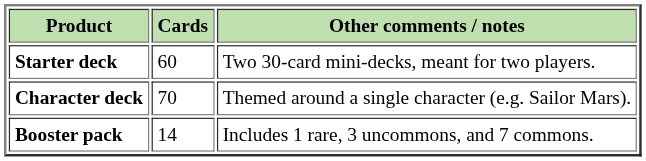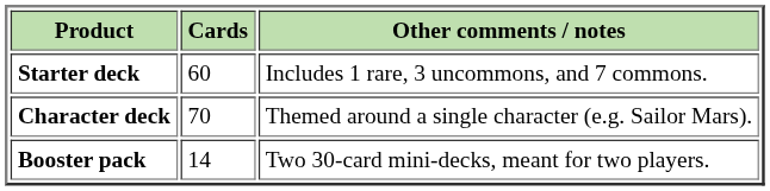Starter deck | Other comments / notes: Two 30-card mini-decks, meant for two players. -> Includes 1 rare, 3 uncommons, and 7 commons.
Booster pack | Other comments / notes: Includes 1 rare, 3 uncommons, and 7 commons. -> Two 30-card mini-decks, meant for two players.
